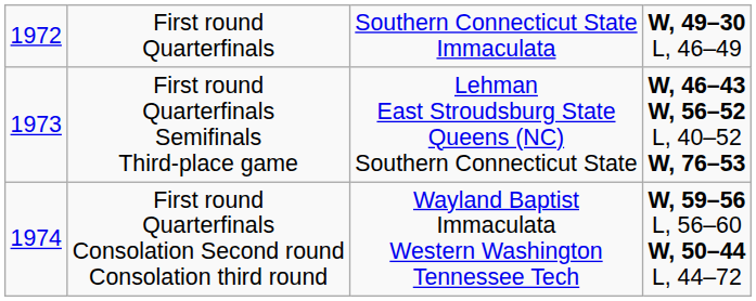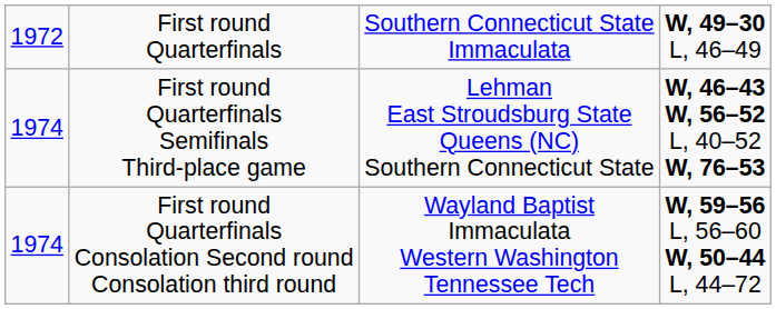First round Quarterfinals Semifinals Third-place game | column 1: 1973 -> 1974
